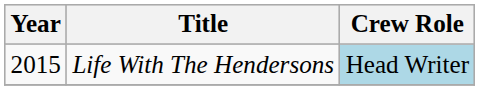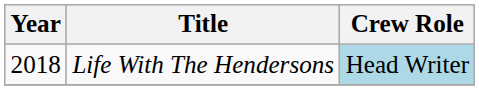Life With The Hendersons | Year: 2015 -> 2018
